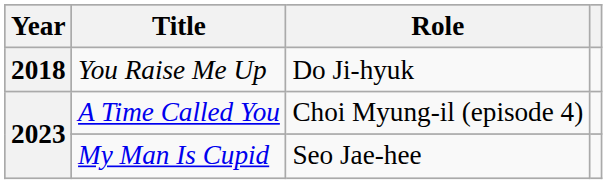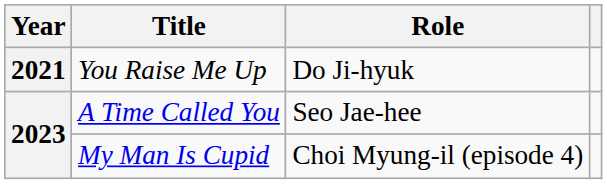You Raise Me Up | Year: 2018 -> 2021
A Time Called You | Role: Choi Myung-il (episode 4) -> Seo Jae-hee
My Man Is Cupid | Role: Seo Jae-hee -> Choi Myung-il (episode 4)
